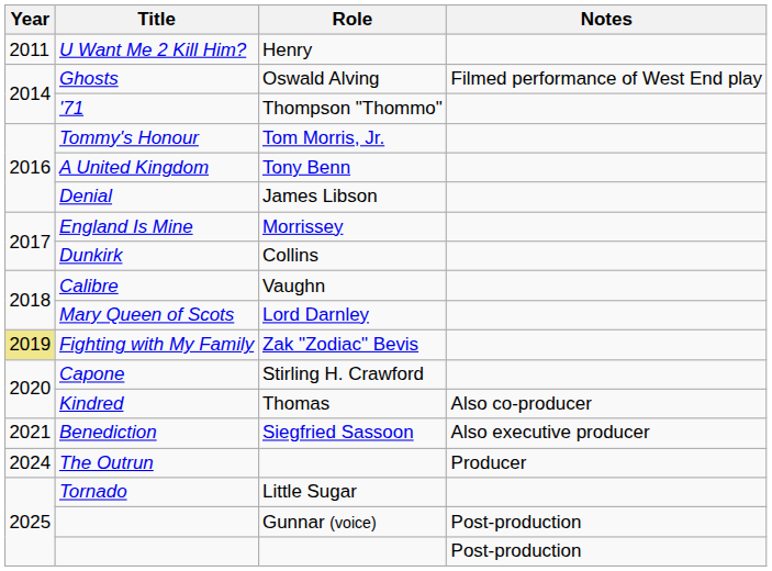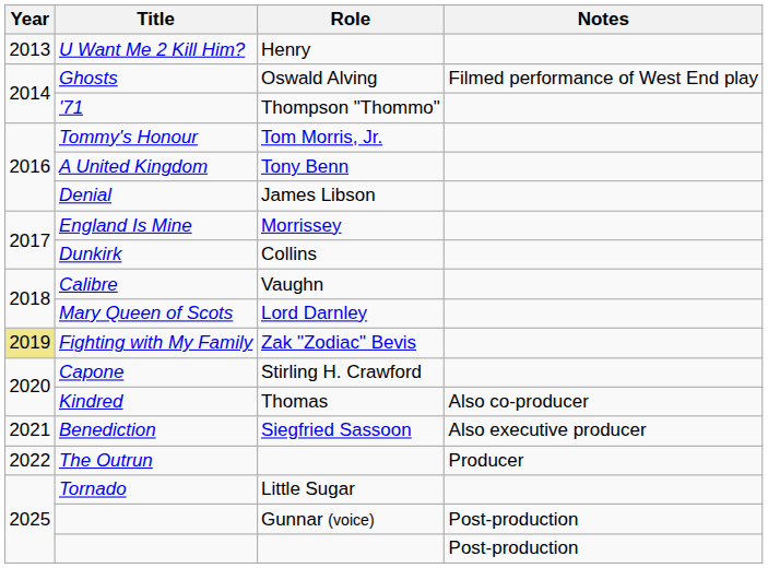U Want Me 2 Kill Him? | Year: 2011 -> 2013
The Outrun | Year: 2024 -> 2022
